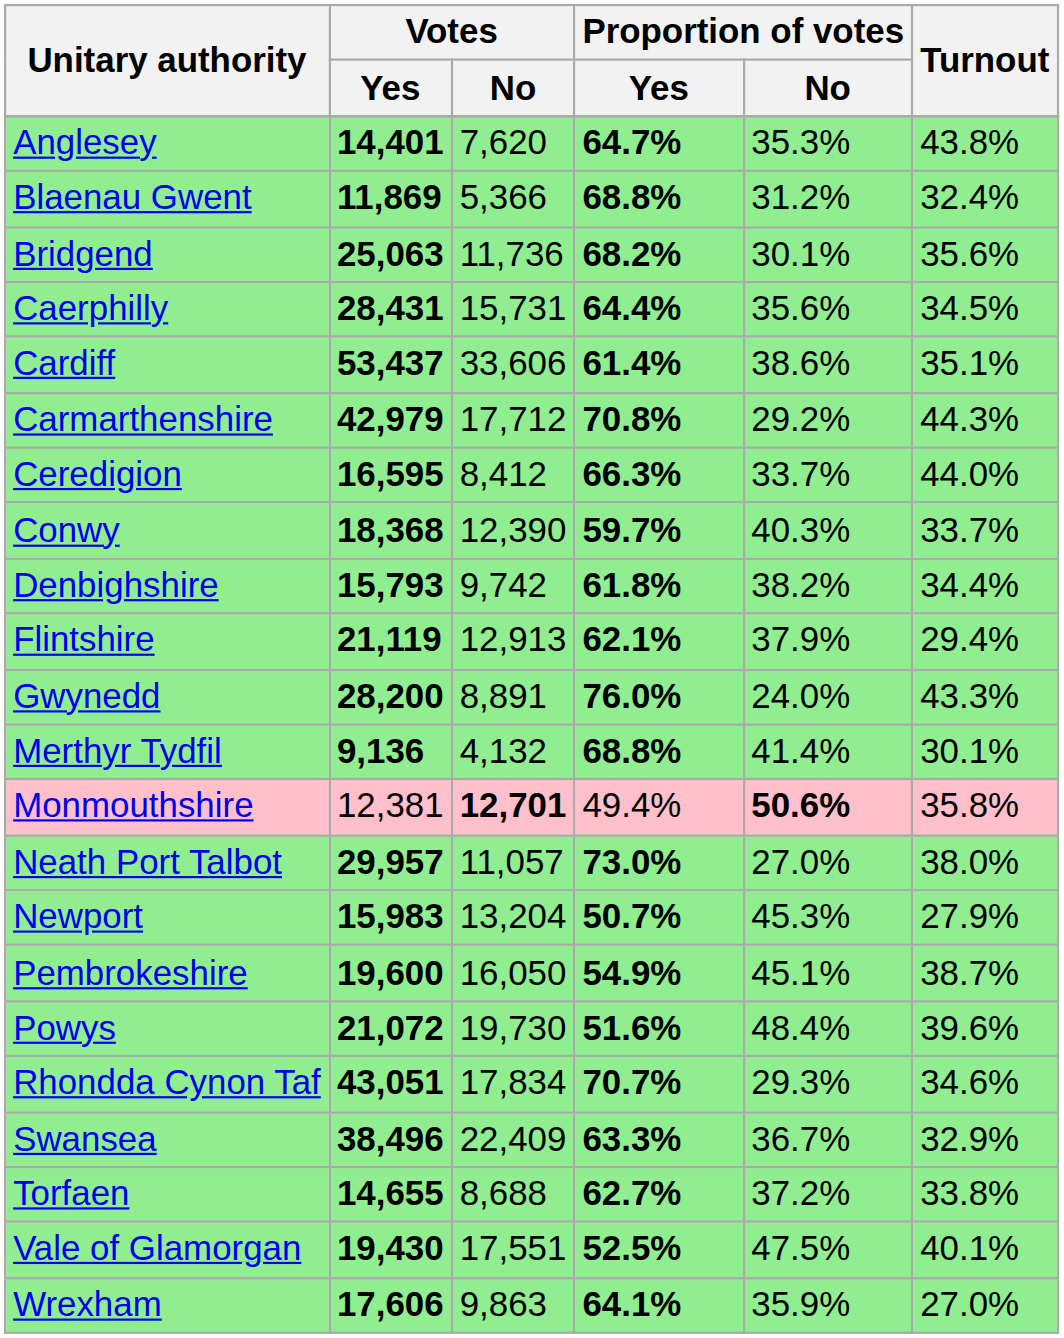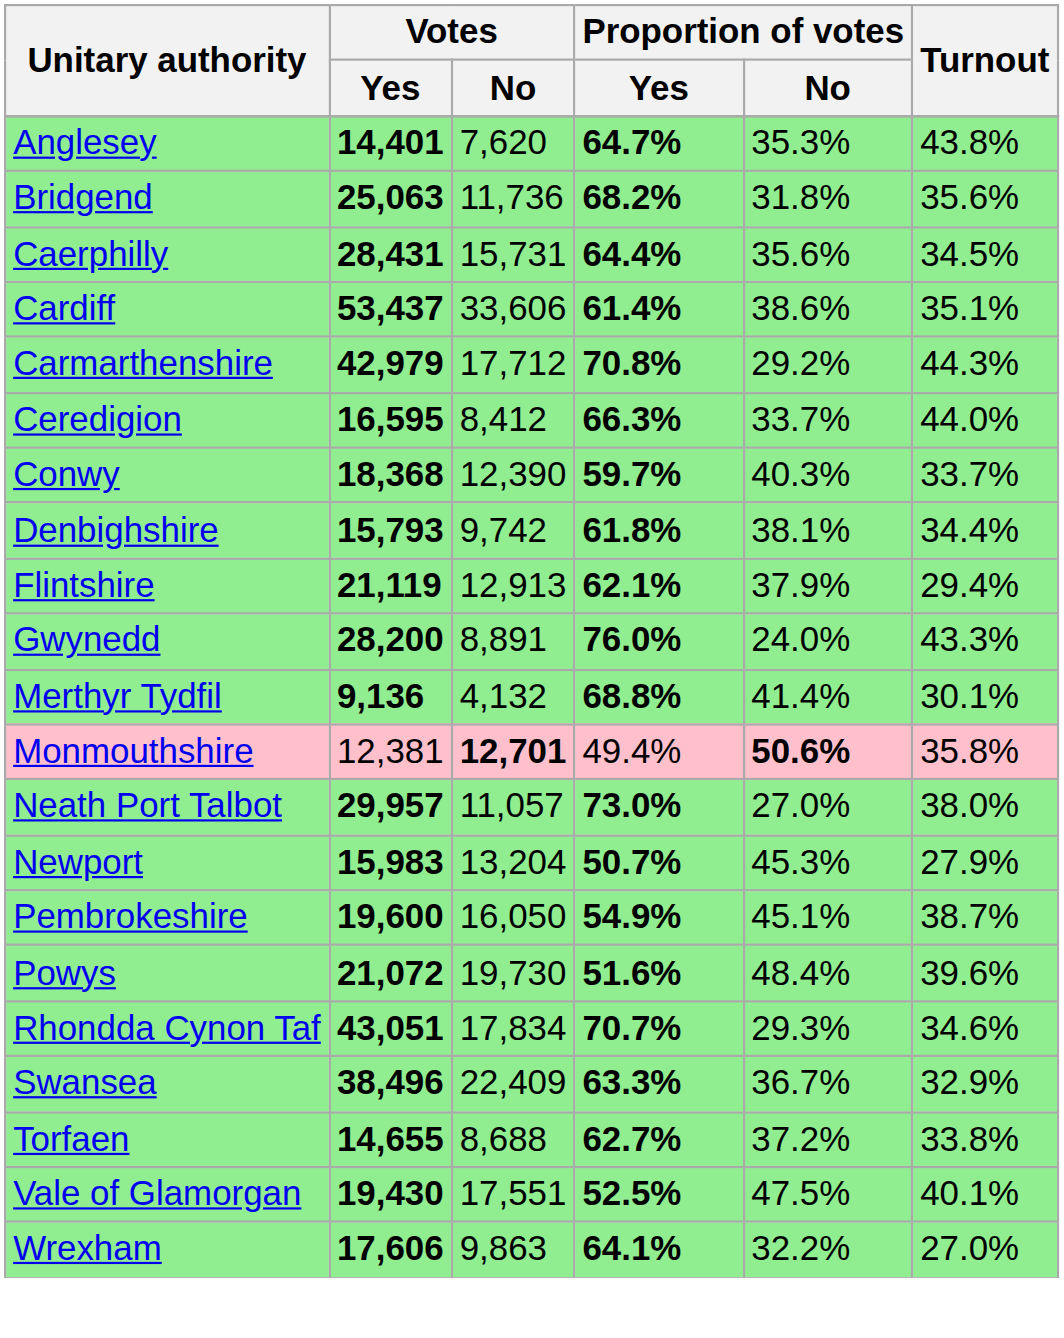- row: Blaenau Gwent | 11,869 | 5,366 | 68.8% | 31.2% | 32.4%
Bridgend | Proportion of votes / No: 30.1% -> 31.8%
Denbighshire | Proportion of votes / No: 38.2% -> 38.1%
Wrexham | Proportion of votes / No: 35.9% -> 32.2%
